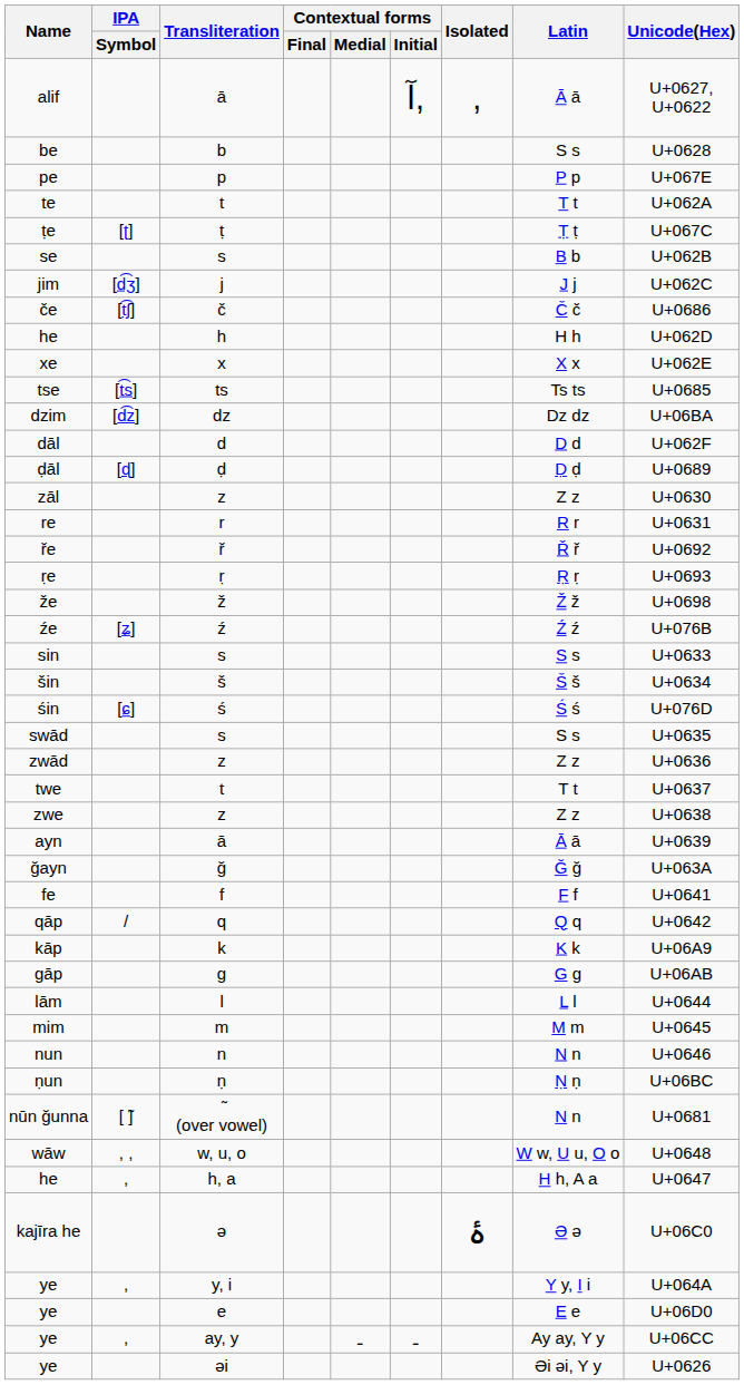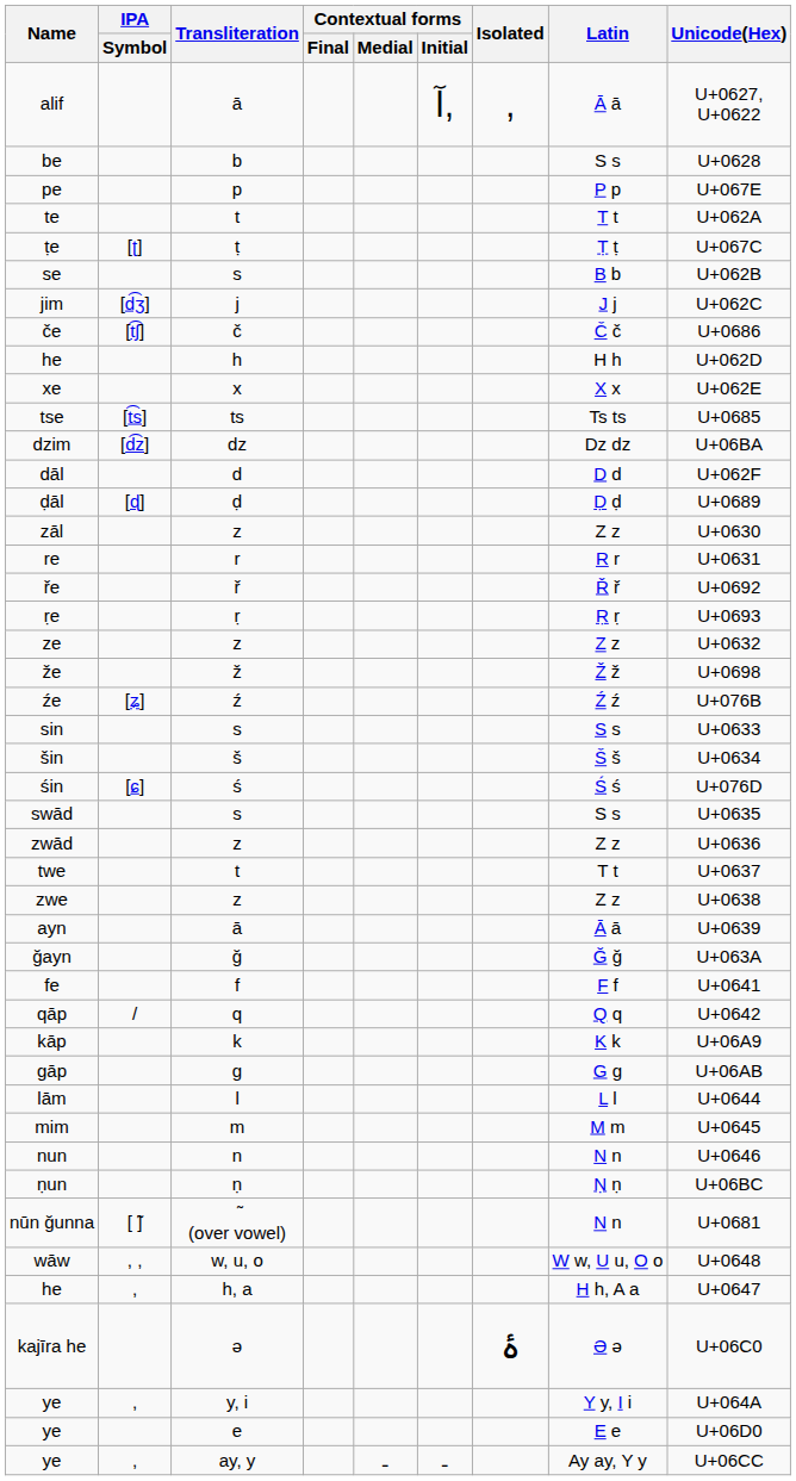+ row: ze | z | Z z | U+0632
- row: ye | əi | Əi əi, Y y | U+0626
